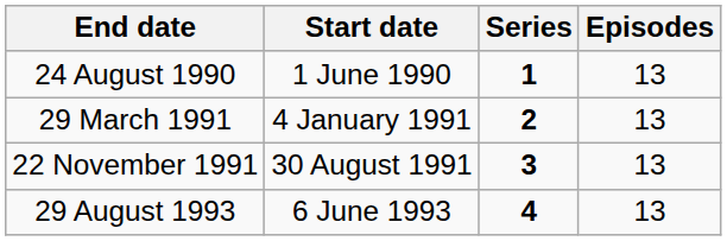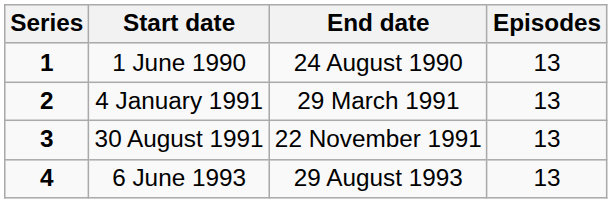columns swapped: Series <-> End date
